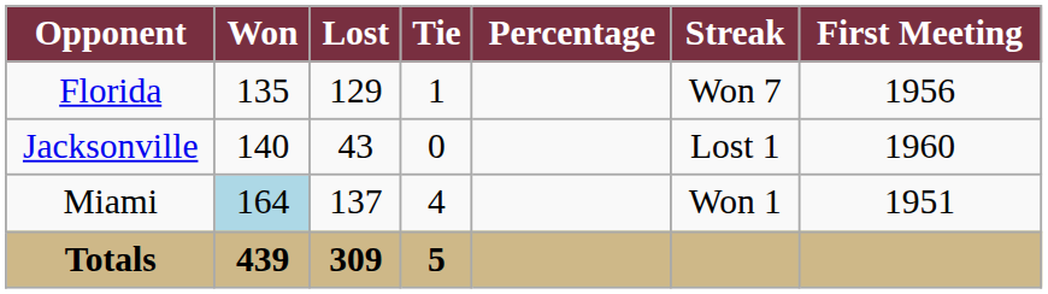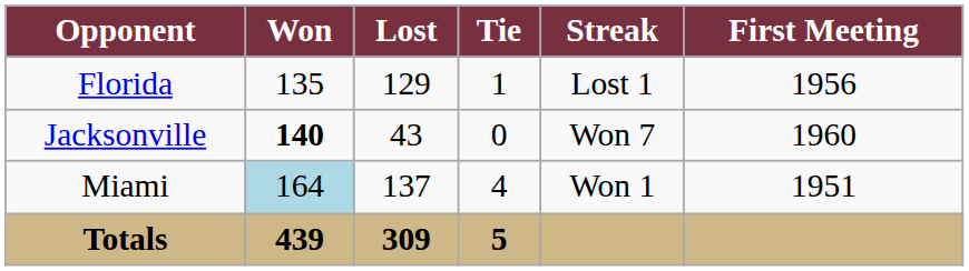- column: Percentage
Florida | Streak: Won 7 -> Lost 1
Jacksonville | Won: normal -> bold
Jacksonville | Streak: Lost 1 -> Won 7
